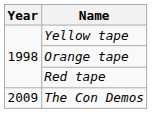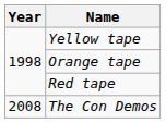The Con Demos | Year: 2009 -> 2008
